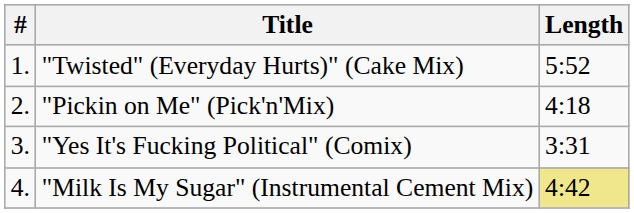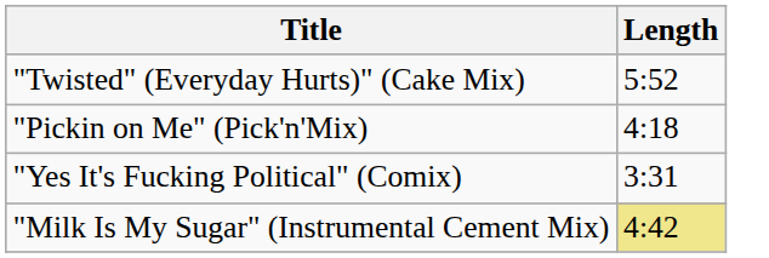- column: # | 1. | 2. | 3. | 4.
